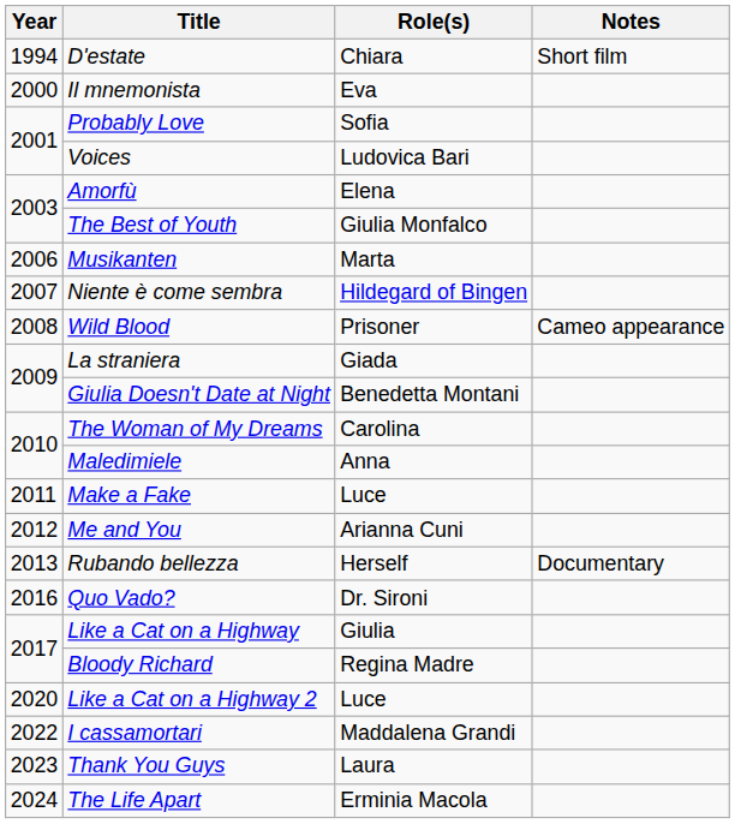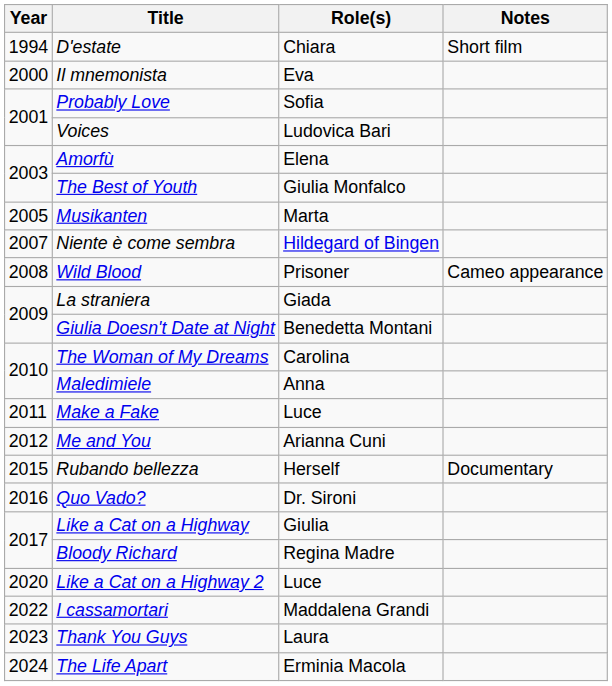Musikanten | Year: 2006 -> 2005
Rubando bellezza | Year: 2013 -> 2015
